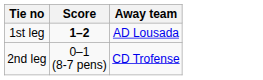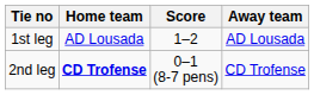+ column: Home team | AD Lousada | CD Trofense
1st leg | Score: bold -> normal
